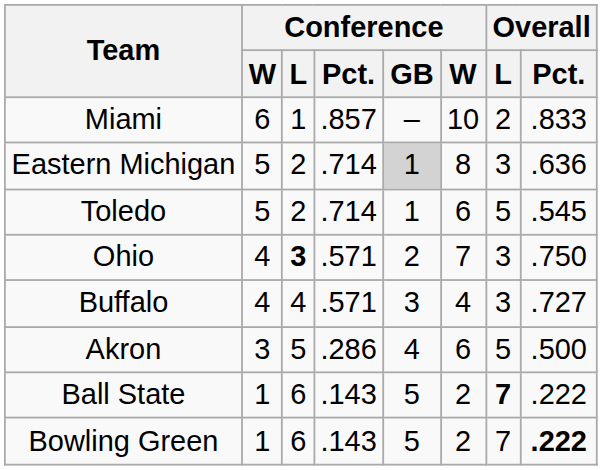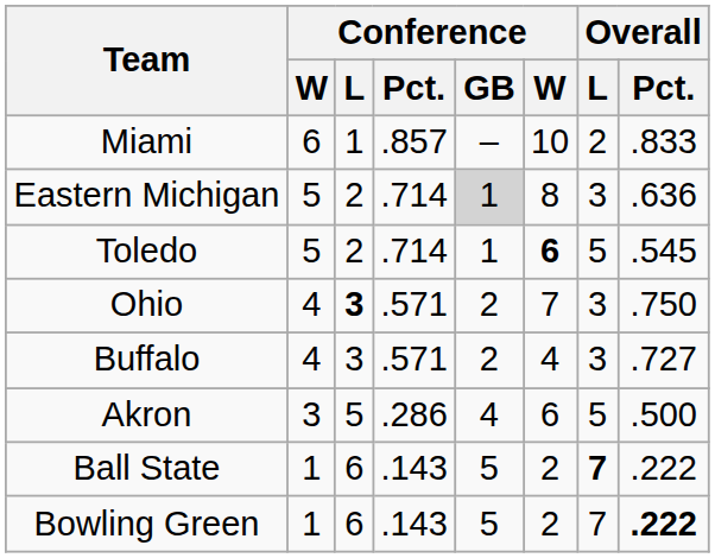Toledo | column 6: normal -> bold
Buffalo | Conference / L: 4 -> 3
Buffalo | Conference / GB: 3 -> 2
